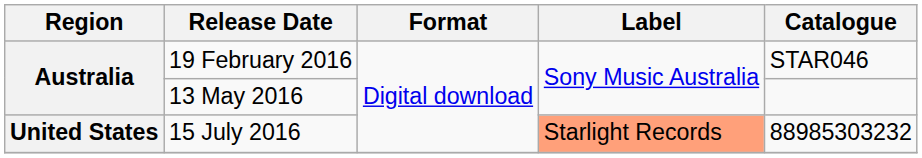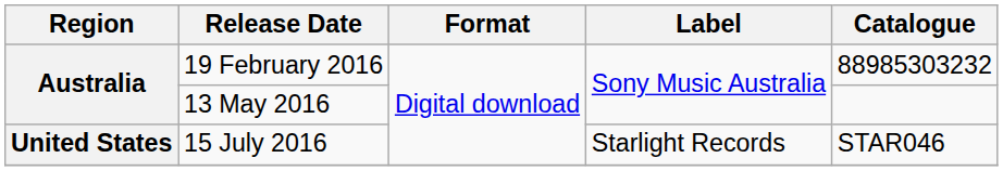19 February 2016 | Catalogue: STAR046 -> 88985303232
15 July 2016 | Label: lightsalmon background -> no background
15 July 2016 | Catalogue: 88985303232 -> STAR046
